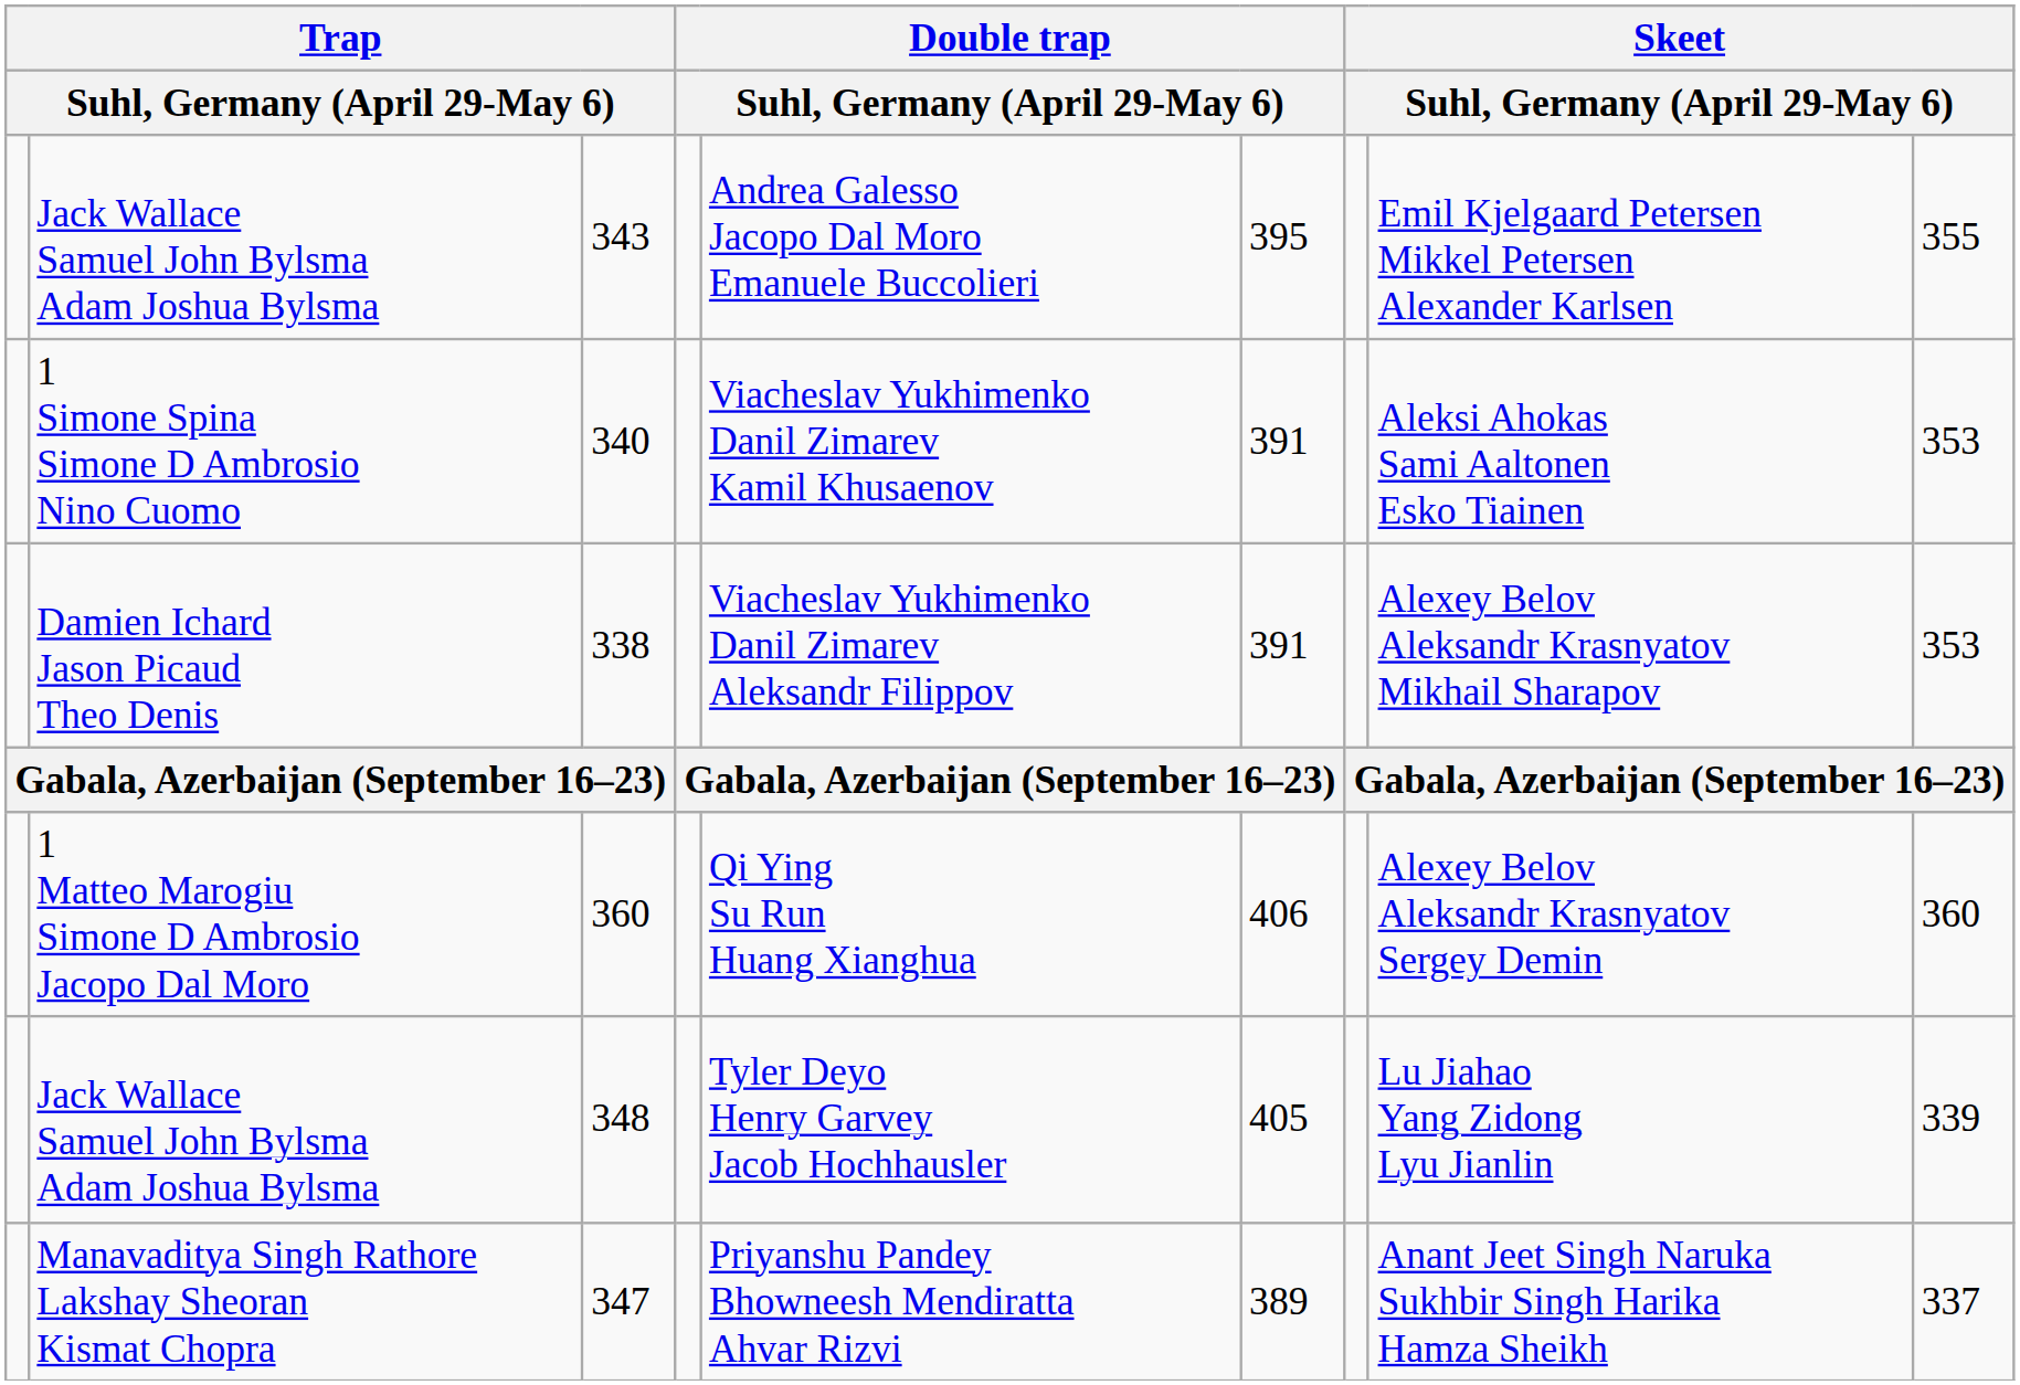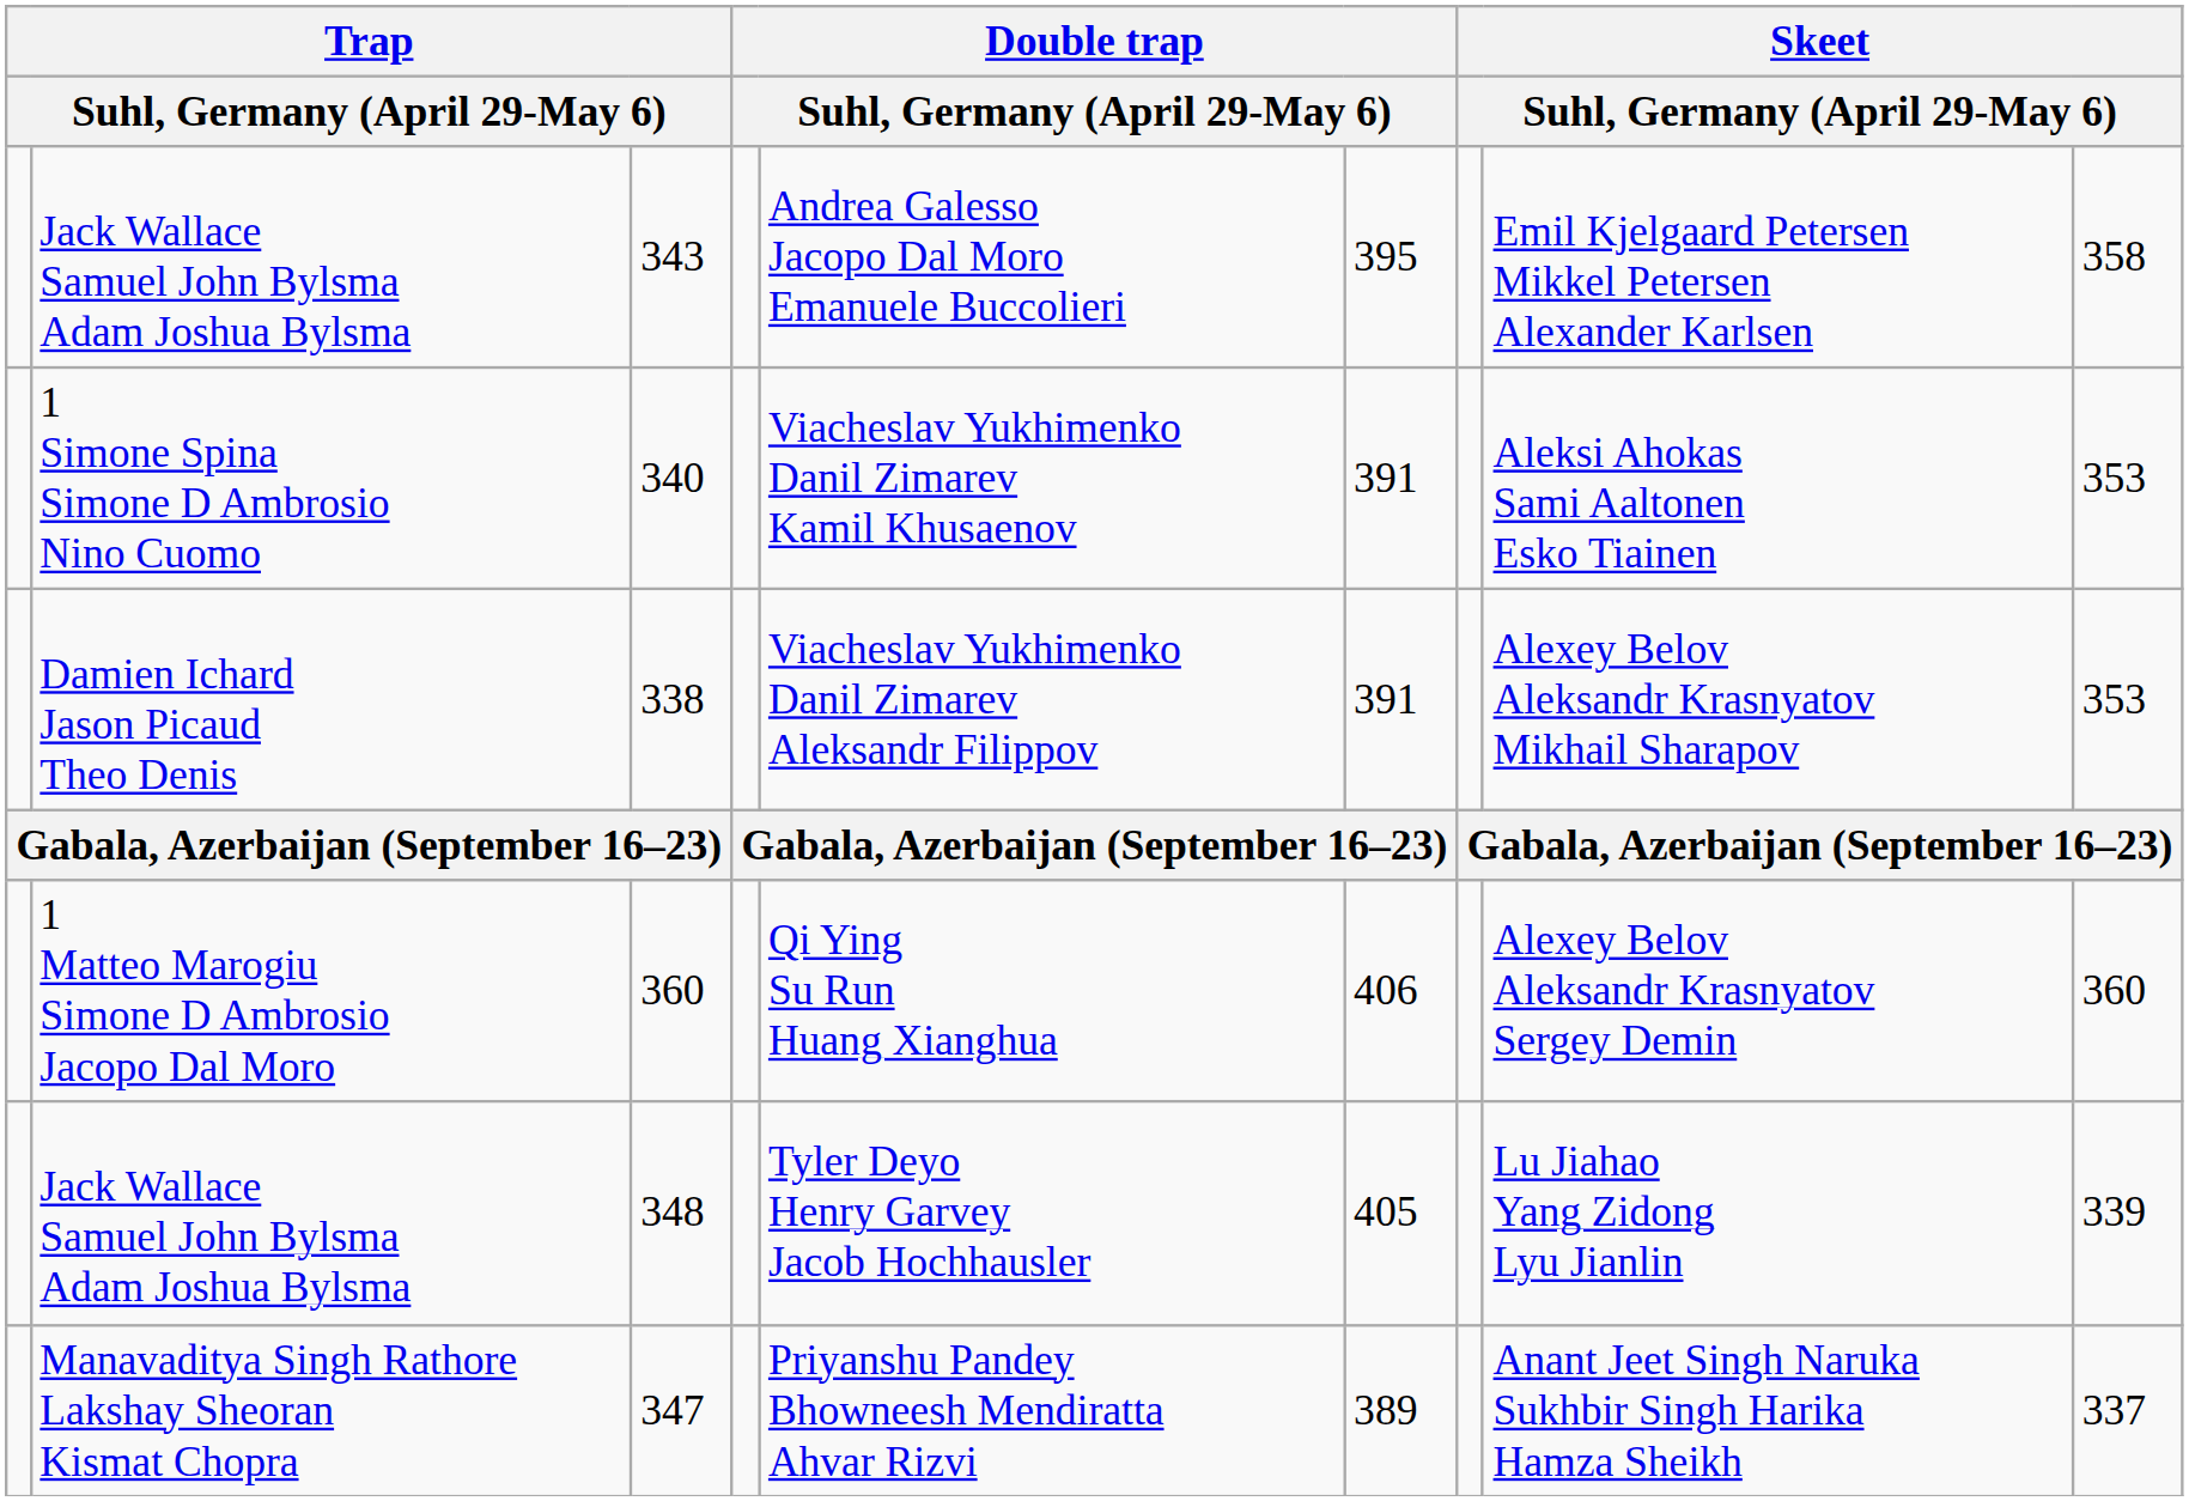343 | column 9: 355 -> 358
